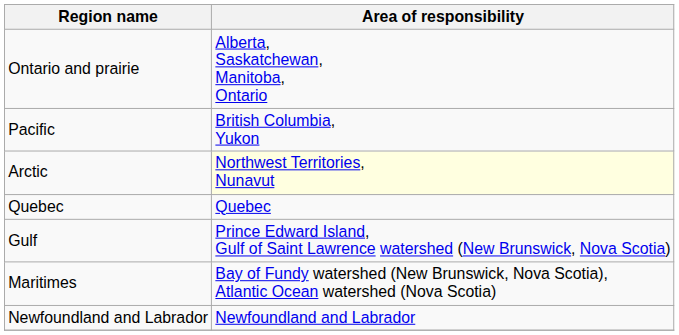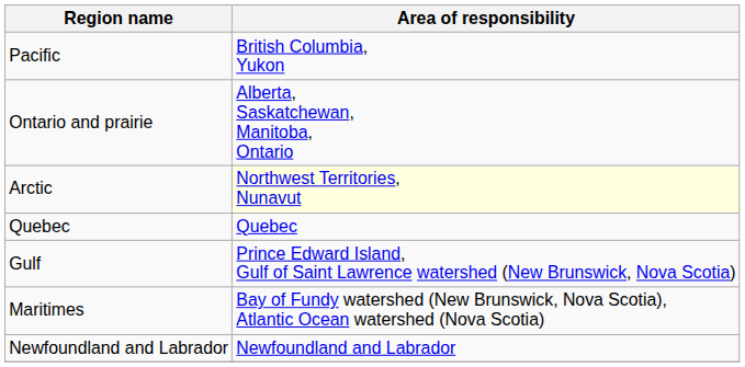rows swapped: Pacific <-> Ontario and prairie
